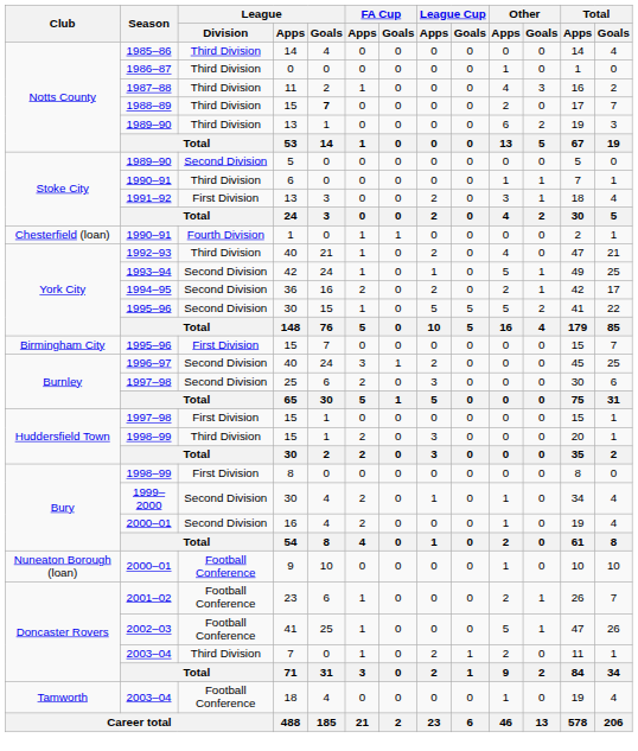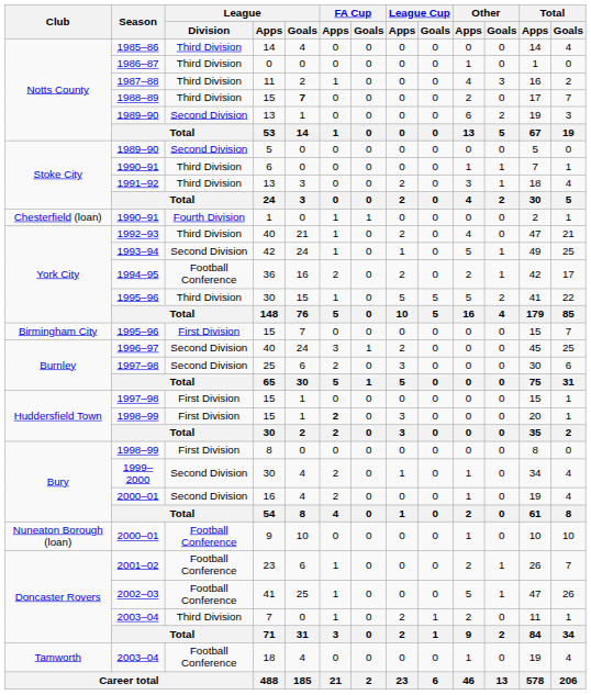1989–90 / 13 | League / Division: Third Division -> Second Division
1991–92 / 13 | League / Division: First Division -> Third Division
36 | League / Division: Second Division -> Football Conference
1995–96 / 30 | League / Division: Second Division -> Third Division
1998–99 / 15 | League / Division: Third Division -> First Division
1998–99 / 15 | FA Cup / Apps: normal -> bold
